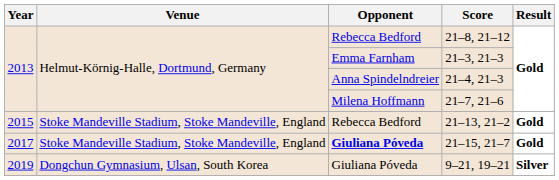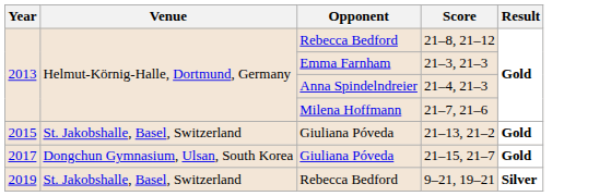21–13, 21–2 | Venue: Stoke Mandeville Stadium, Stoke Mandeville, England -> St. Jakobshalle, Basel, Switzerland
21–13, 21–2 | Opponent: Rebecca Bedford -> Giuliana Póveda
21–15, 21–7 | Venue: Stoke Mandeville Stadium, Stoke Mandeville, England -> Dongchun Gymnasium, Ulsan, South Korea
21–15, 21–7 | Opponent: bold -> normal
9–21, 19–21 | Venue: Dongchun Gymnasium, Ulsan, South Korea -> St. Jakobshalle, Basel, Switzerland
9–21, 19–21 | Opponent: Giuliana Póveda -> Rebecca Bedford
